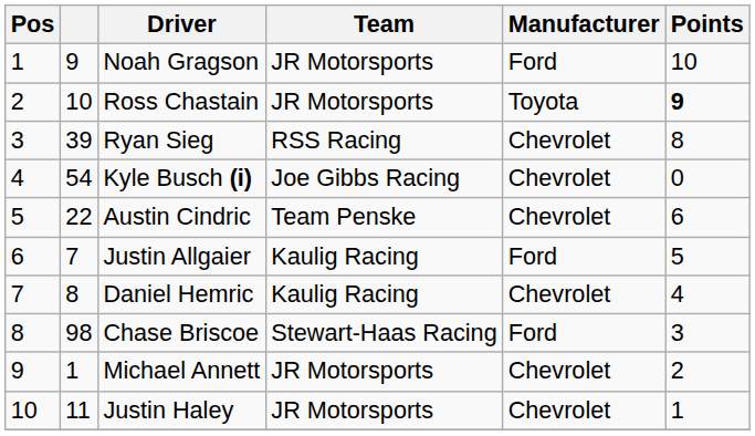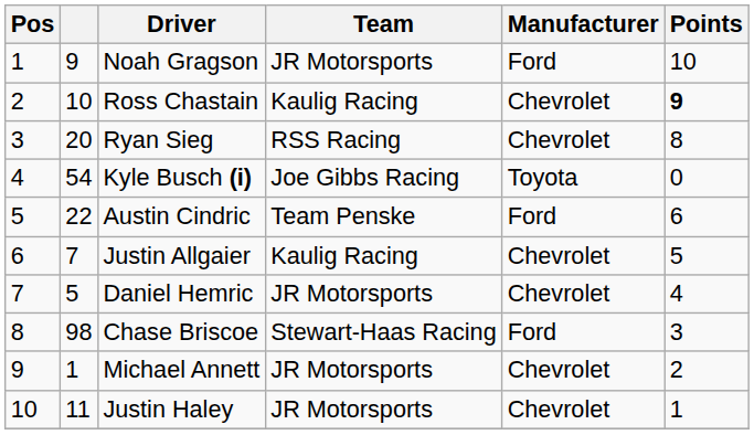Ross Chastain | Team: JR Motorsports -> Kaulig Racing
Ross Chastain | Manufacturer: Toyota -> Chevrolet
Ryan Sieg | column 2: 39 -> 20
Kyle Busch (i) | Manufacturer: Chevrolet -> Toyota
Austin Cindric | Manufacturer: Chevrolet -> Ford
Justin Allgaier | Manufacturer: Ford -> Chevrolet
Daniel Hemric | column 2: 8 -> 5
Daniel Hemric | Team: Kaulig Racing -> JR Motorsports
